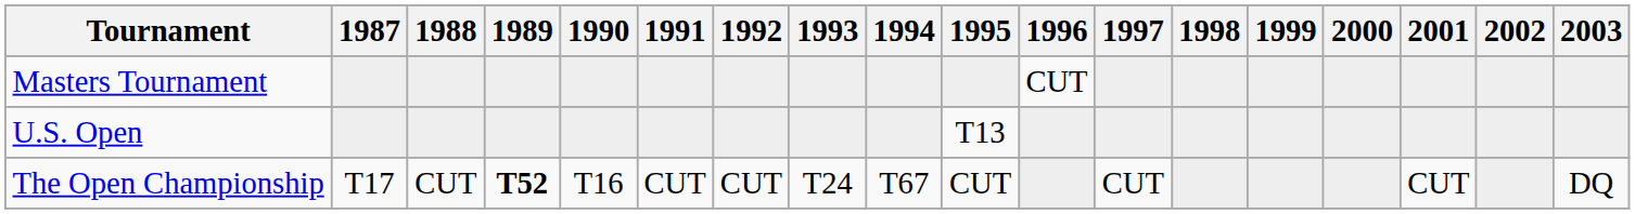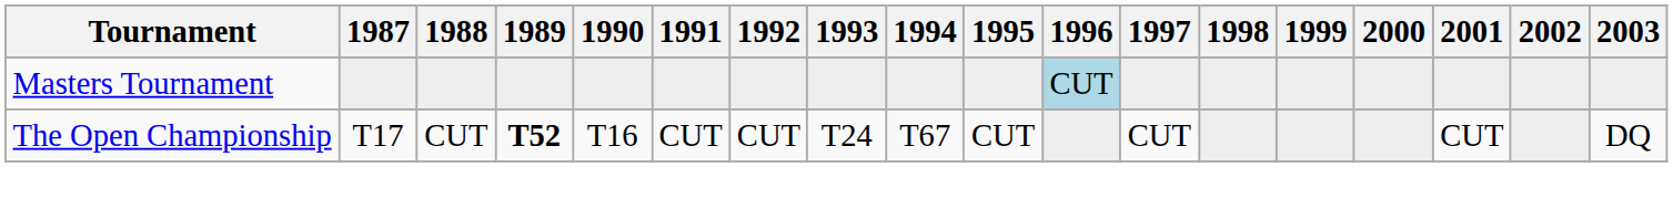Masters Tournament | 1996: no background -> lightblue background
- row: U.S. Open | T13
